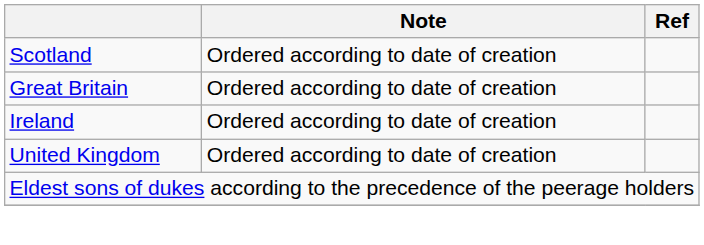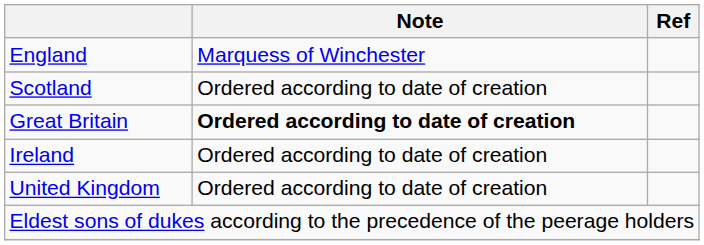+ row: England | Marquess of Winchester
Great Britain | Note: normal -> bold
